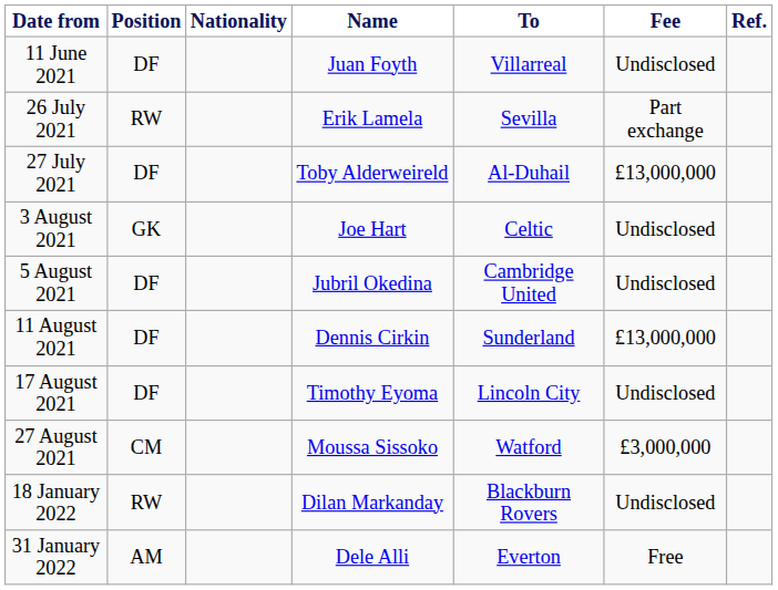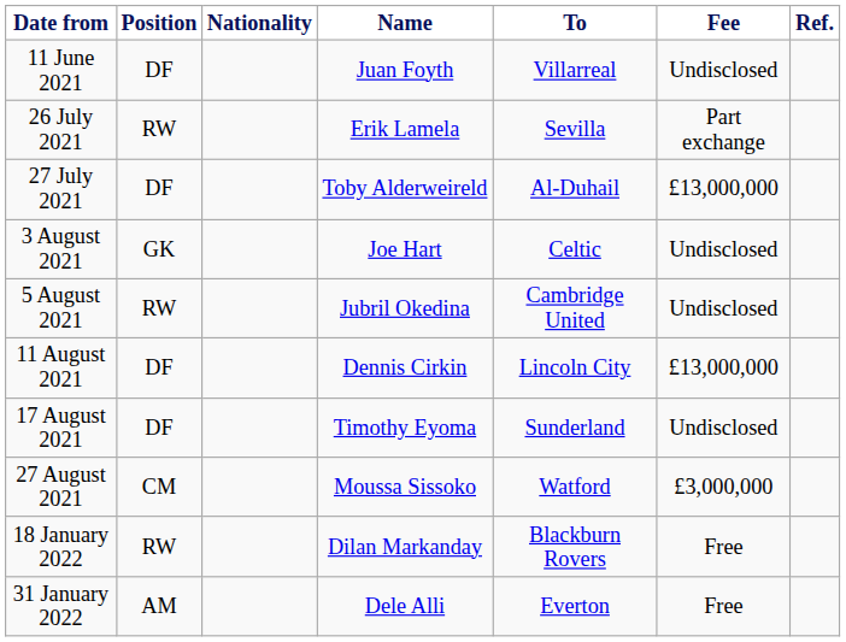5 August 2021 | Position: DF -> RW
11 August 2021 | To: Sunderland -> Lincoln City
17 August 2021 | To: Lincoln City -> Sunderland
18 January 2022 | Fee: Undisclosed -> Free
